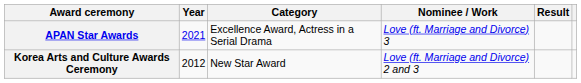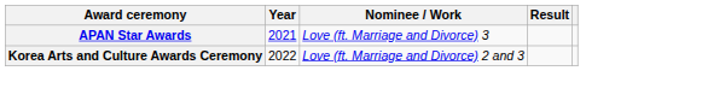- column: Category | Excellence Award, Actress in a Serial Drama | New Star Award
Korea Arts and Culture Awards Ceremony | Year: 2012 -> 2022
